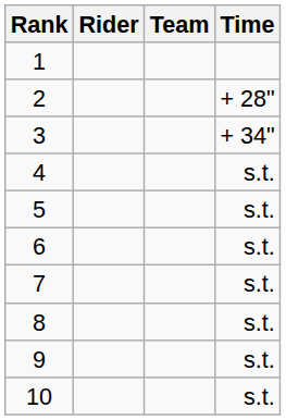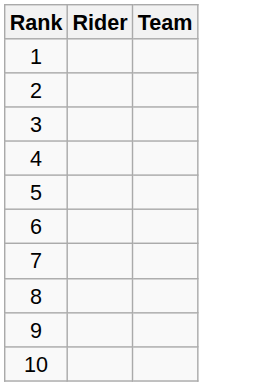- column: Time | + 28" | + 34" | s.t. | s.t. | s.t. | s.t. | s.t. | s.t. | s.t.
